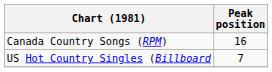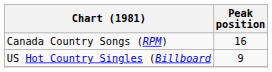US Hot Country Singles (Billboard | Peak position: 7 -> 9
